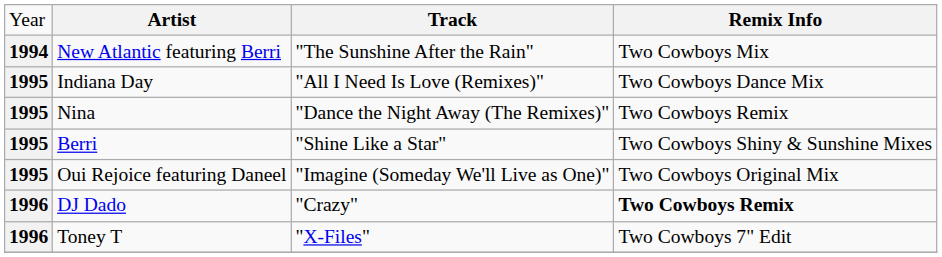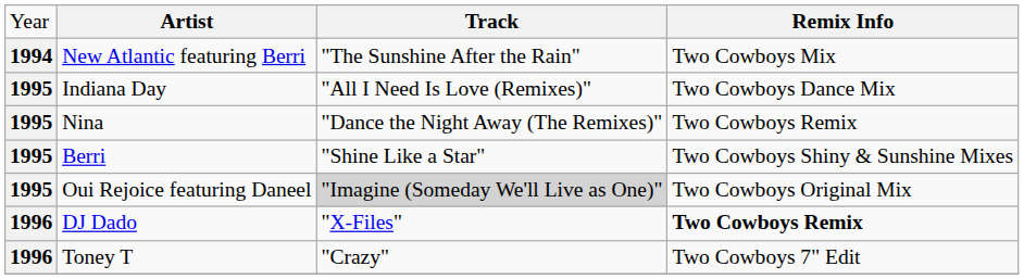Oui Rejoice featuring Daneel | column 3: no background -> lightgrey background
DJ Dado | column 3: "Crazy" -> "X-Files"
Toney T | column 3: "X-Files" -> "Crazy"
